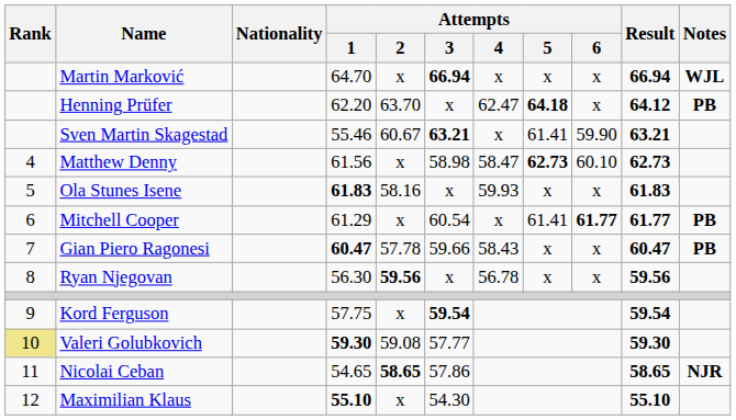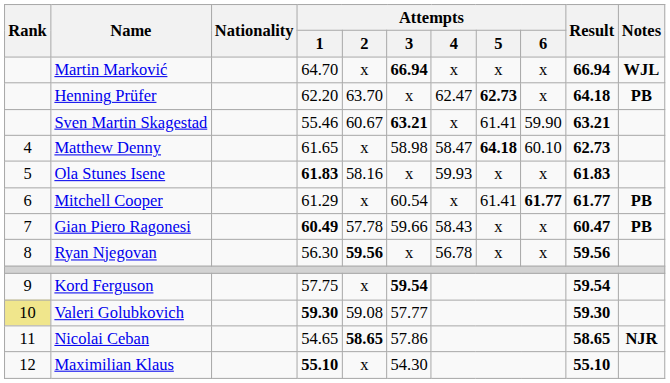Henning Prüfer | Attempts / 5: 64.18 -> 62.73
Henning Prüfer | Result: 64.12 -> 64.18
Matthew Denny | Attempts / 1: 61.56 -> 61.65
Matthew Denny | Attempts / 5: 62.73 -> 64.18
Gian Piero Ragonesi | Attempts / 1: 60.47 -> 60.49
